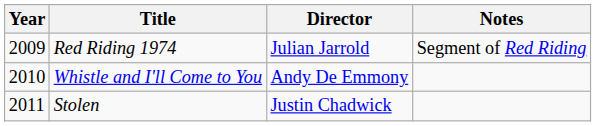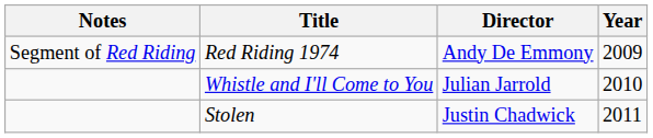columns swapped: Year <-> Notes
Red Riding 1974 | Director: Julian Jarrold -> Andy De Emmony
Whistle and I'll Come to You | Director: Andy De Emmony -> Julian Jarrold
